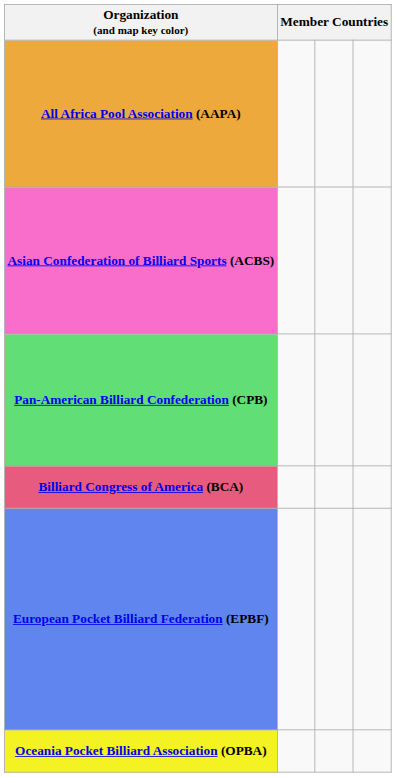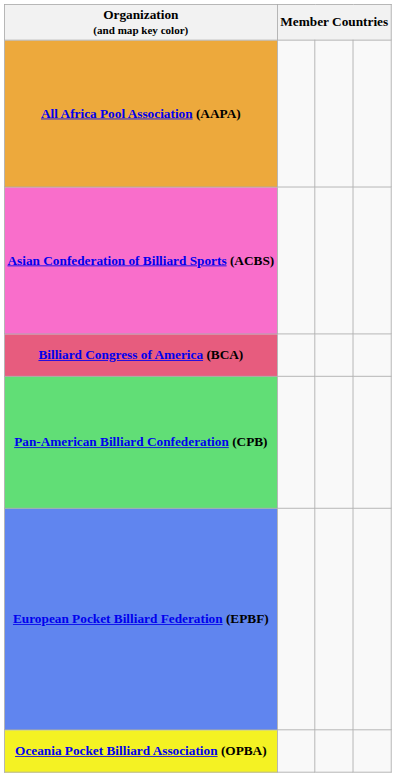rows swapped: Billiard Congress of America (BCA) <-> Pan-American Billiard Confederation (CPB)
